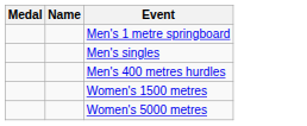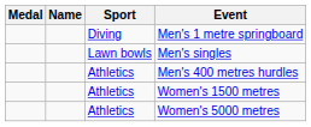+ column: Sport | Diving | Lawn bowls | Athletics | Athletics | Athletics
